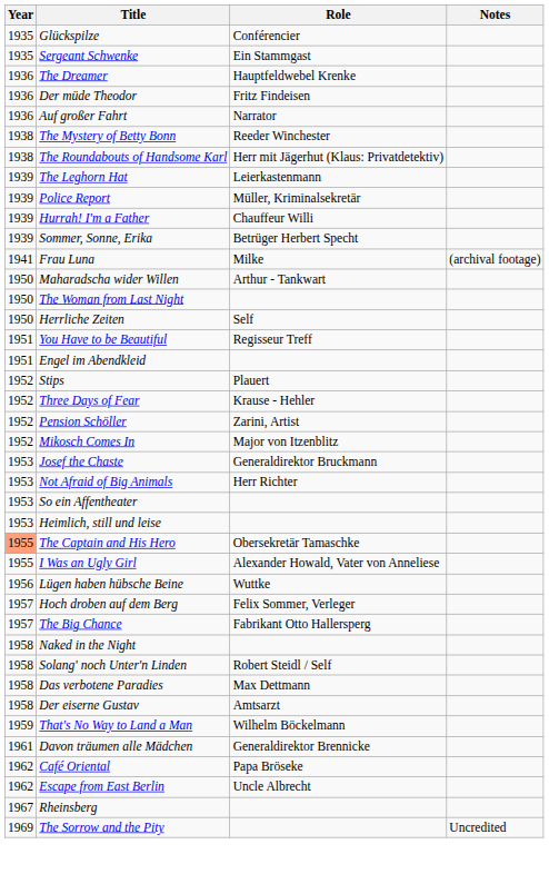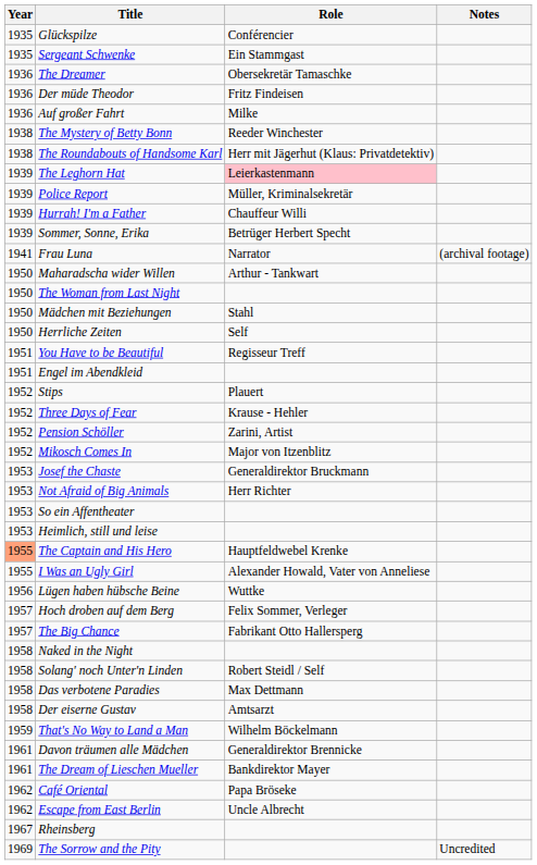The Dreamer | Role: Hauptfeldwebel Krenke -> Obersekretär Tamaschke
Auf großer Fahrt | Role: Narrator -> Milke
The Leghorn Hat | Role: no background -> pink background
Frau Luna | Role: Milke -> Narrator
+ row: 1950 | Mädchen mit Beziehungen | Stahl
The Captain and His Hero | Role: Obersekretär Tamaschke -> Hauptfeldwebel Krenke
+ row: 1961 | The Dream of Lieschen Mueller | Bankdirektor Mayer
